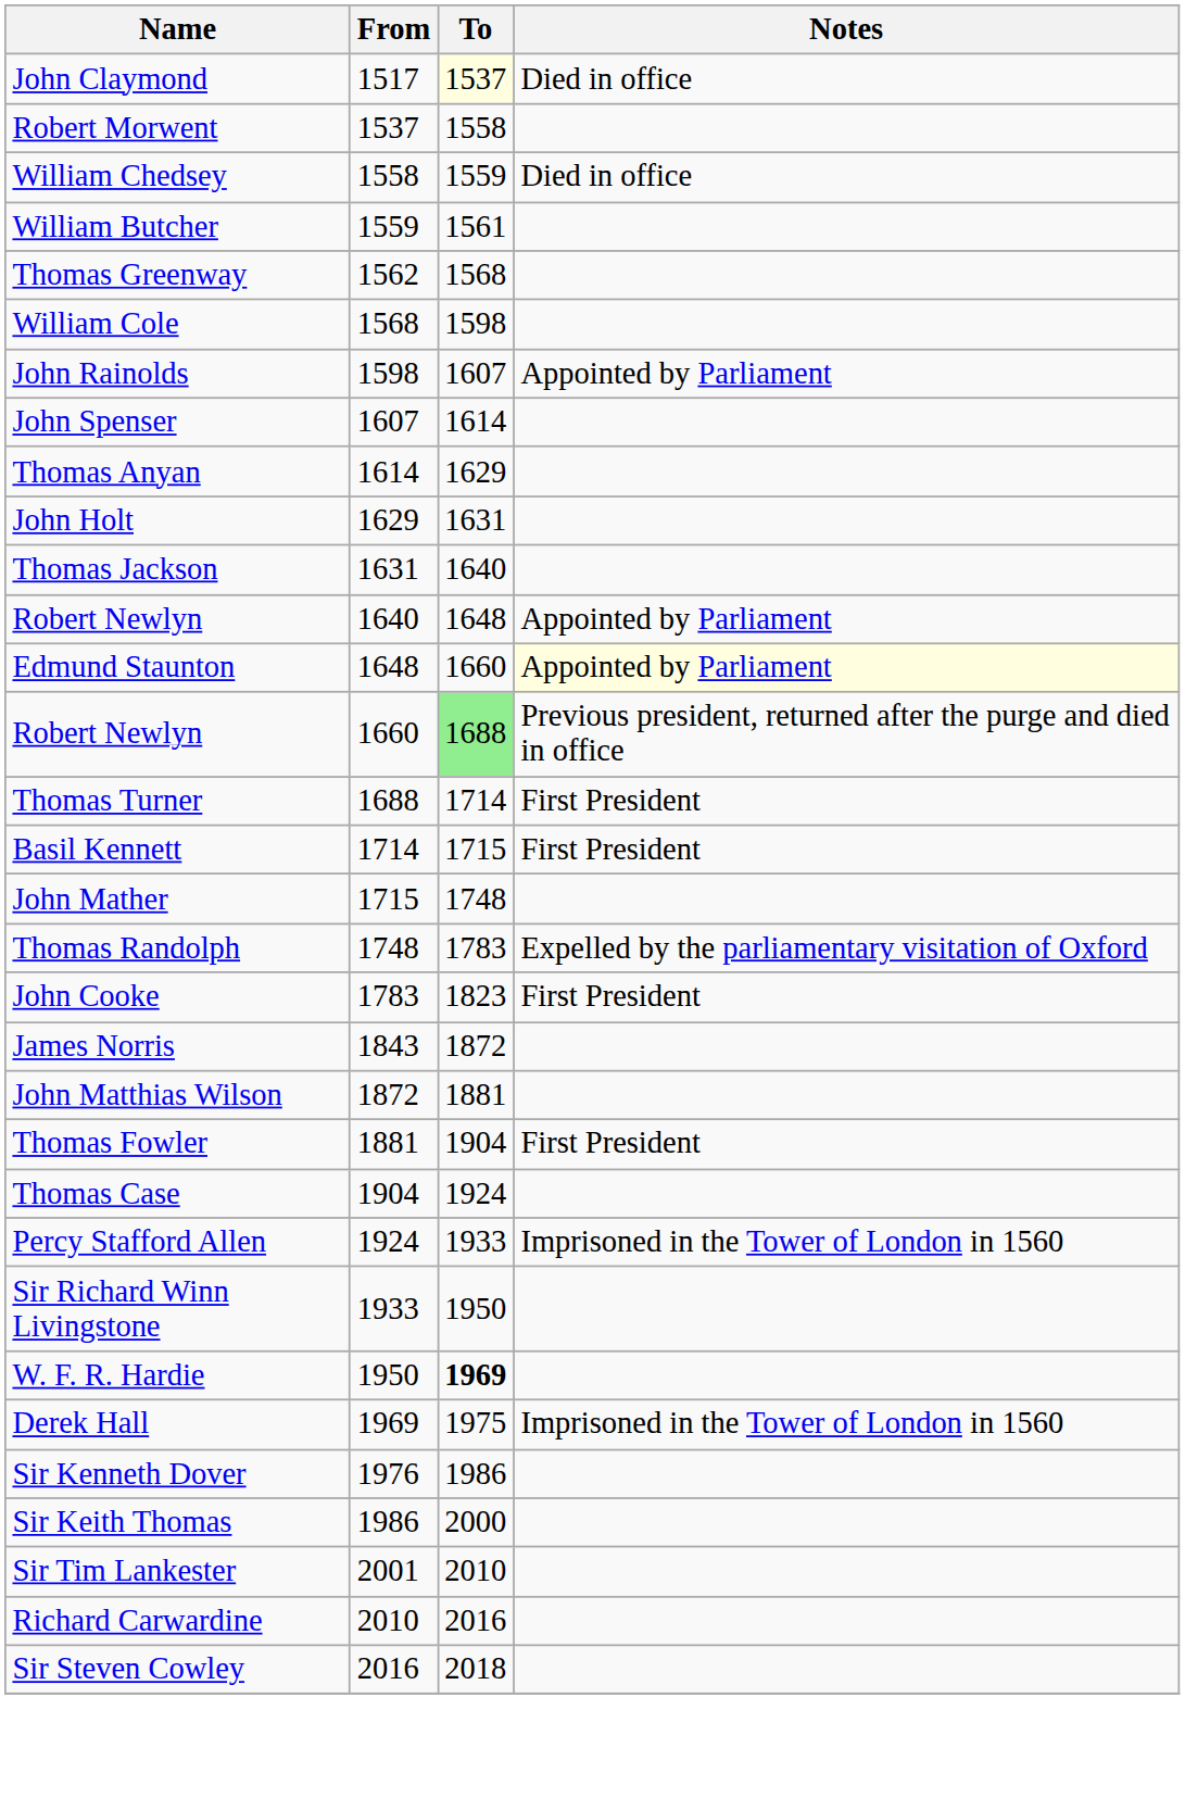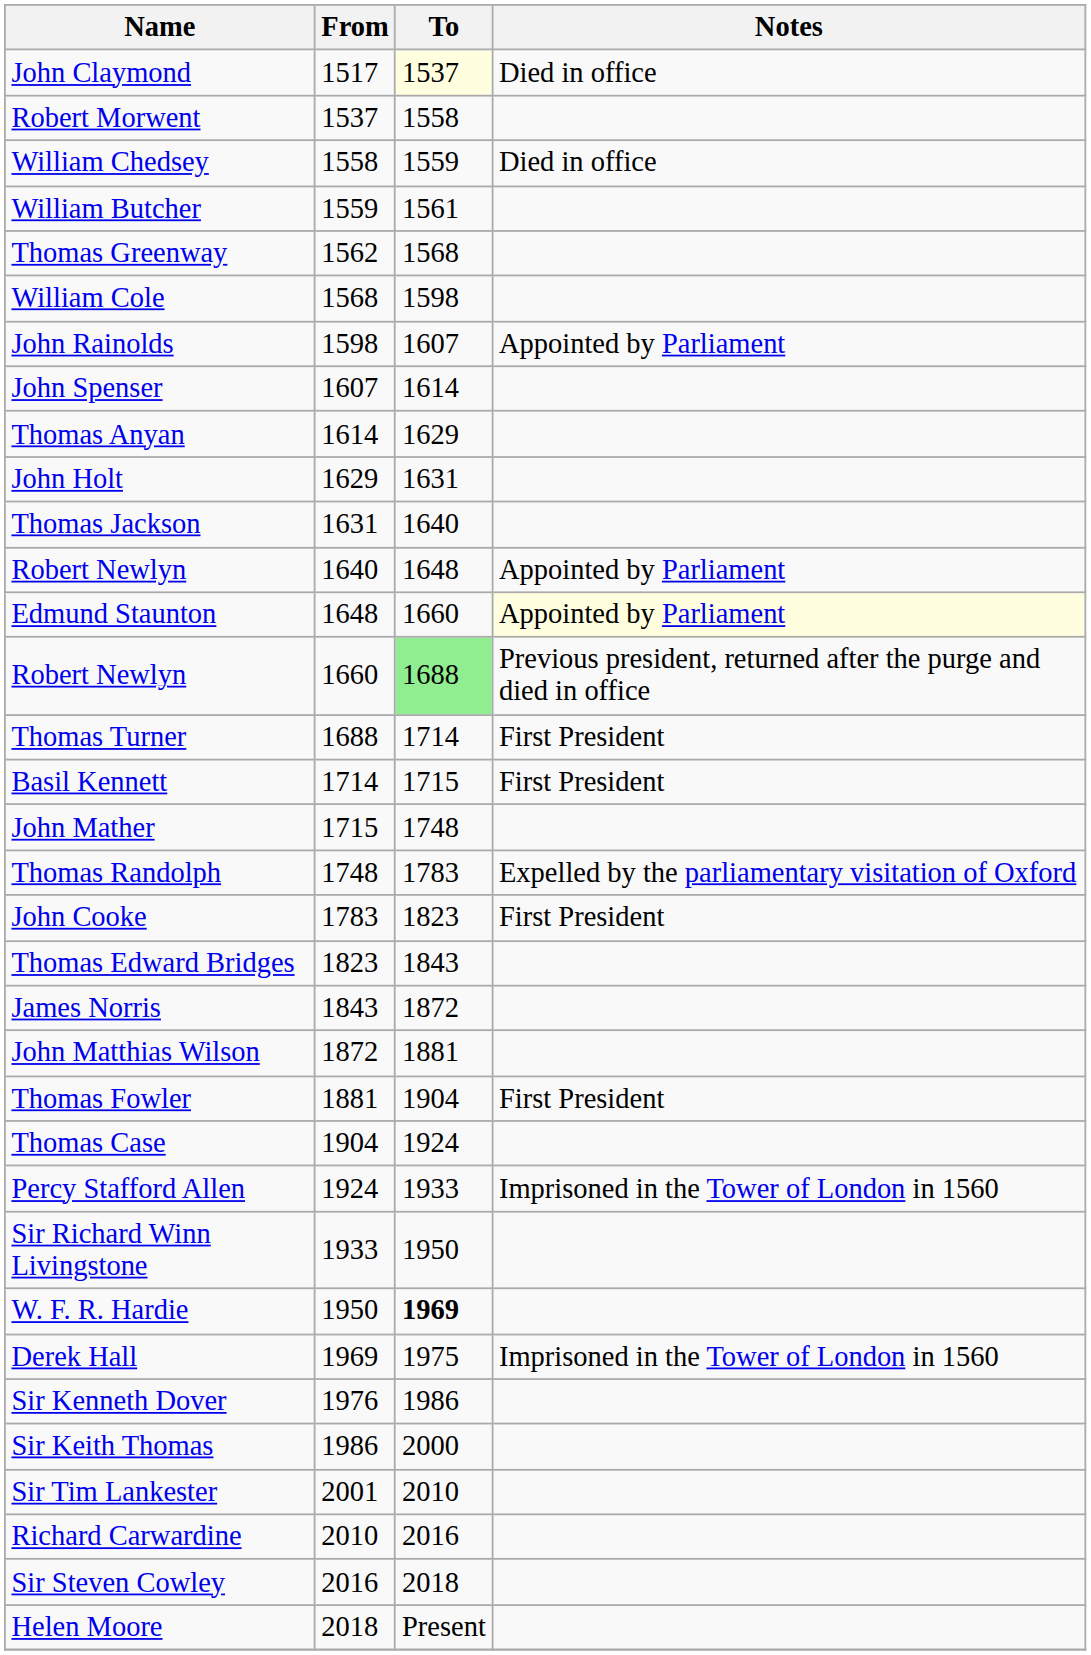+ row: Thomas Edward Bridges | 1823 | 1843
+ row: Helen Moore | 2018 | Present
